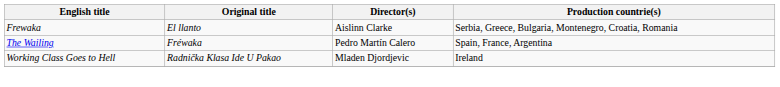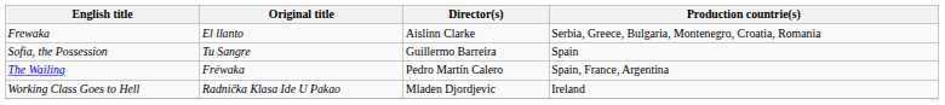+ row: Sofia, the Possession | Tu Sangre | Guillermo Barreira | Spain
